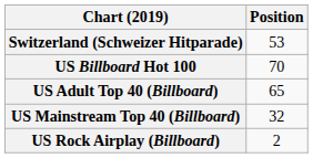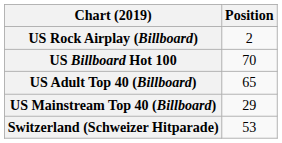rows swapped: Switzerland (Schweizer Hitparade) <-> US Rock Airplay (Billboard)
US Mainstream Top 40 (Billboard) | Position: 32 -> 29
